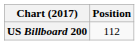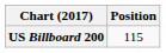US Billboard 200 | Position: 112 -> 115
